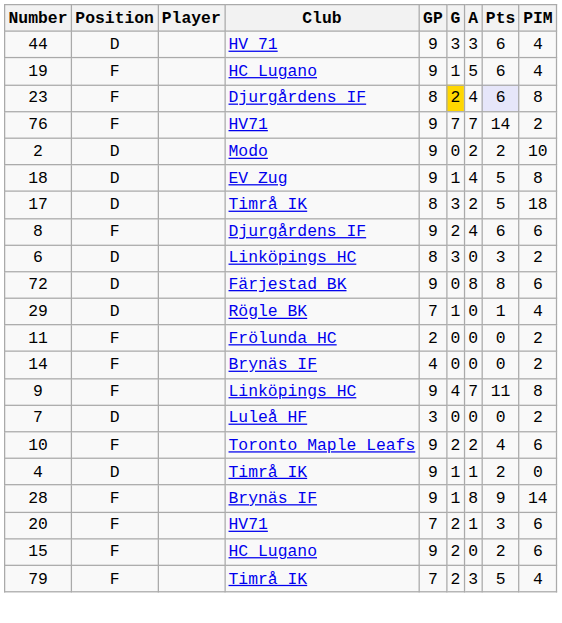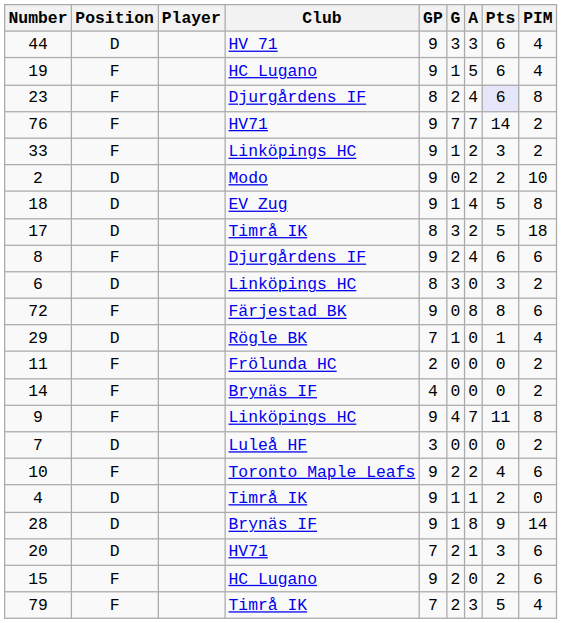23 | G: gold background -> no background
+ row: 33 | F | Linköpings HC | 9 | 1 | 2 | 3 | 2
72 | Position: D -> F
28 | Position: F -> D
20 | Position: F -> D
